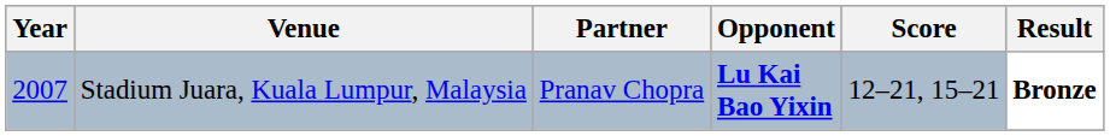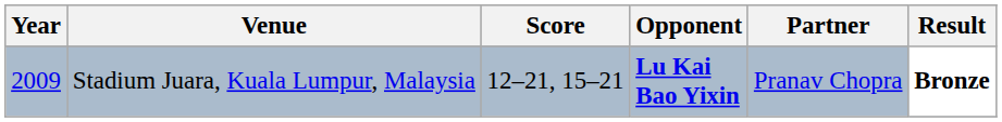columns swapped: Partner <-> Score
Stadium Juara, Kuala Lumpur, Malaysia | Year: 2007 -> 2009
